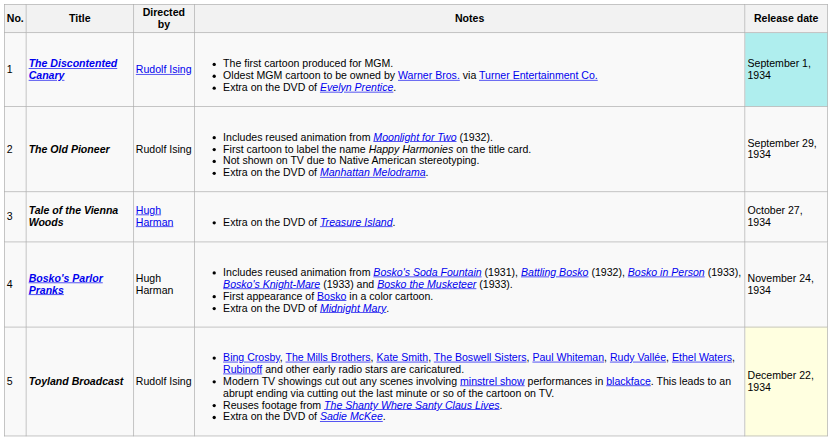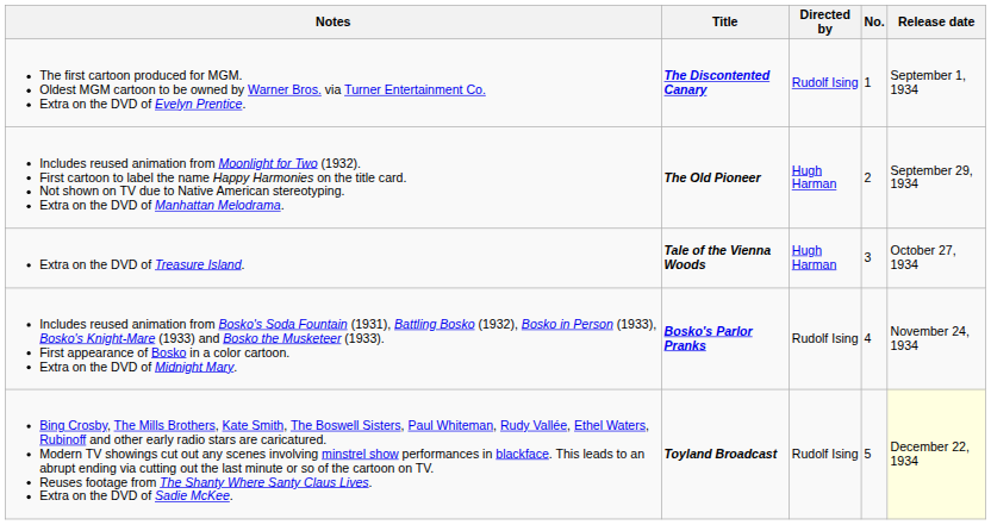columns swapped: No. <-> Notes
The Discontented Canary | Release date: paleturquoise background -> no background
The Old Pioneer | Directed by: Rudolf Ising -> Hugh Harman
Bosko's Parlor Pranks | Directed by: Hugh Harman -> Rudolf Ising
